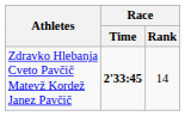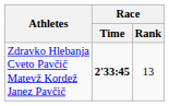Zdravko Hlebanja Cveto Pavčič Matevž Kordež Janez Pavčič | Race / Rank: 14 -> 13
